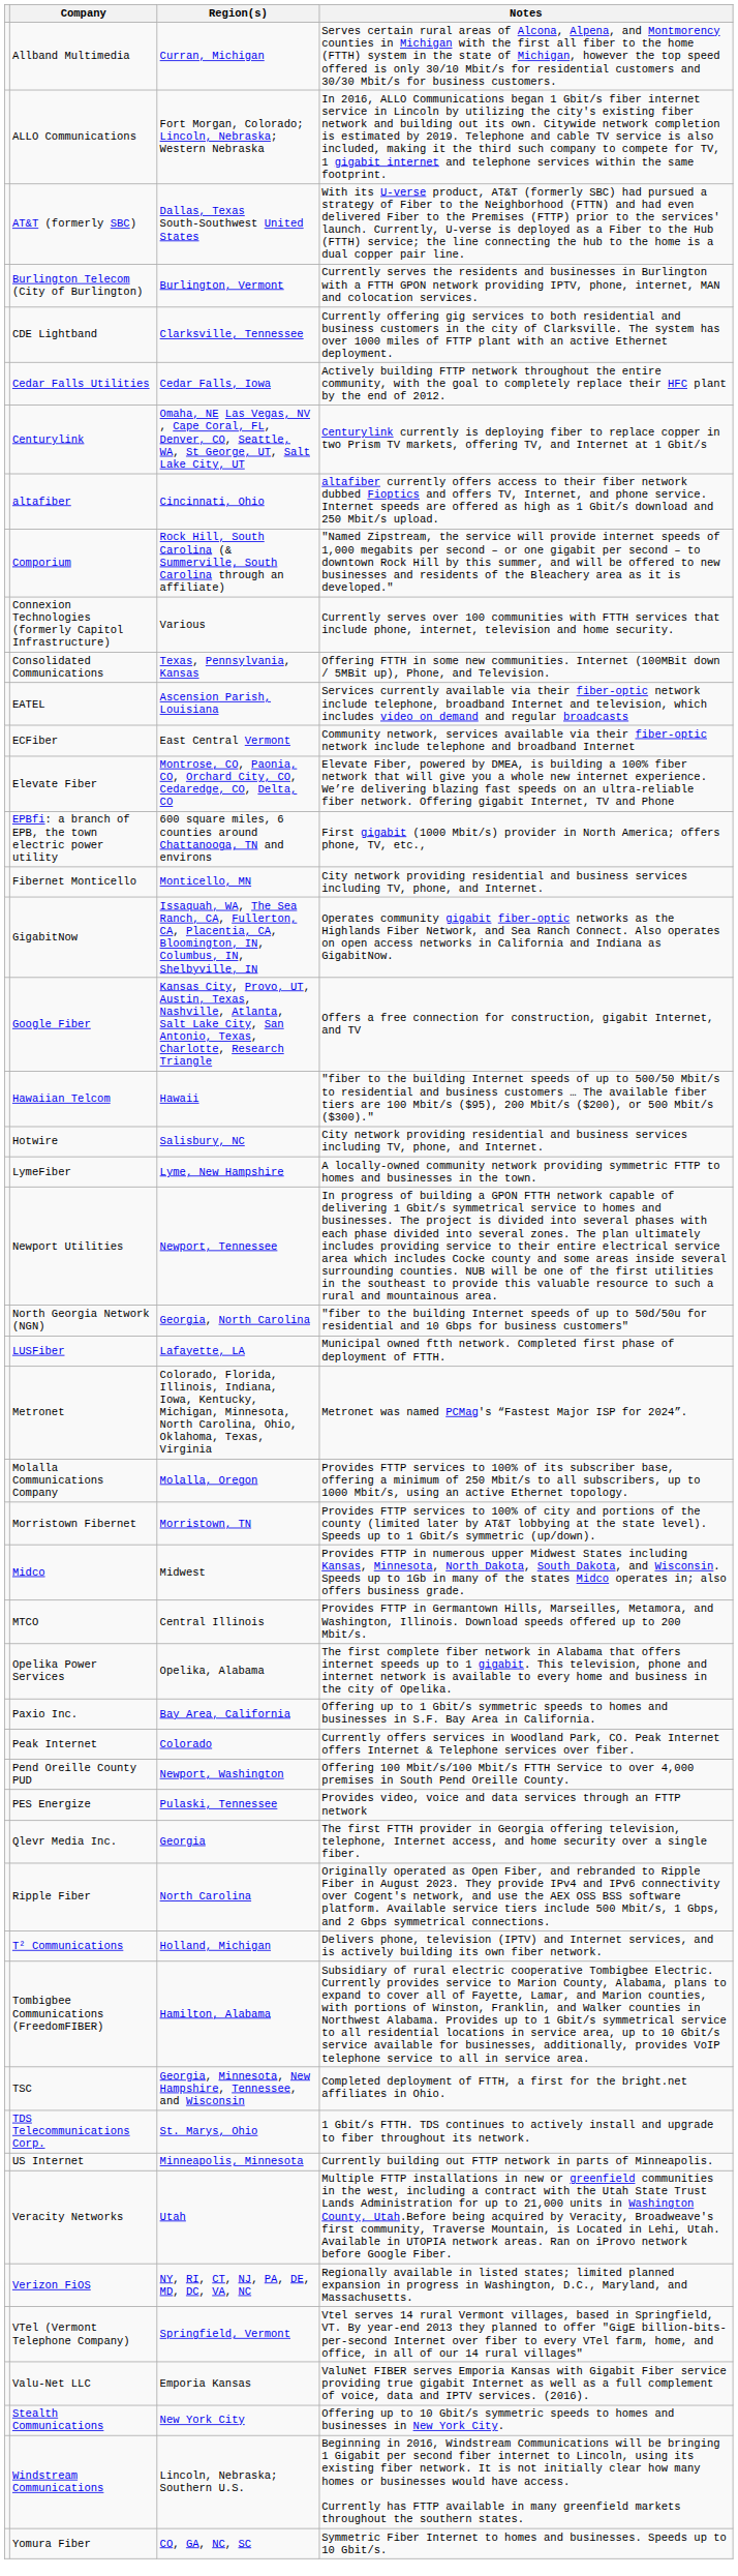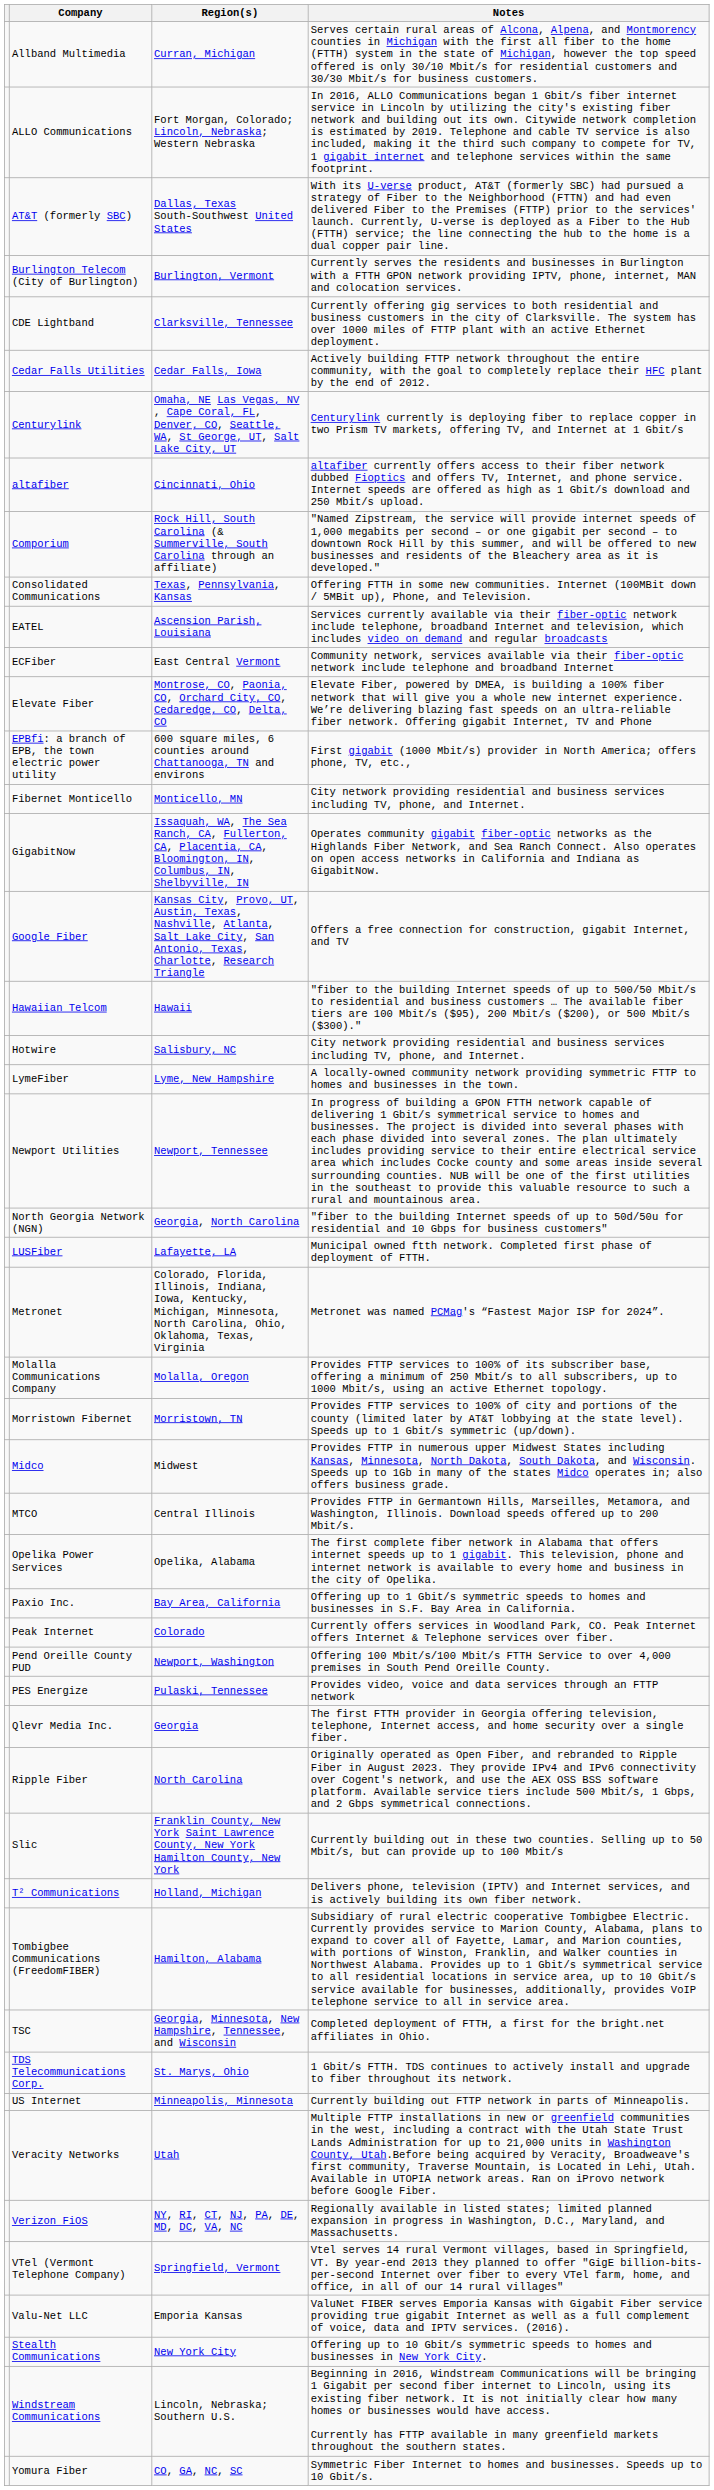- row: Connexion Technologies (formerly Capitol Infrastructure) | Various | Currently serves over 100 communities with FTTH services that include phone, internet, television and home security.
+ row: Slic | Franklin County, New York Saint Lawrence County, New York Hamilton County, New York | Currently building out in these two counties. Selling up to 50 Mbit/s, but can provide up to 100 Mbit/s
